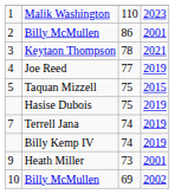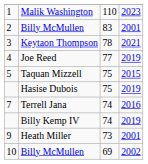2 / Billy McMullen | column 3: 86 -> 83
Terrell Jana | column 4: 2019 -> 2016
